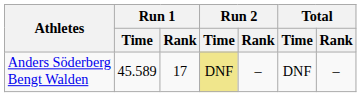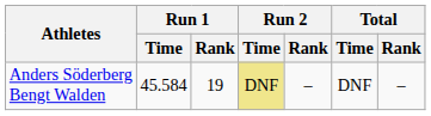Anders Söderberg Bengt Walden | Run 1 / Time: 45.589 -> 45.584
Anders Söderberg Bengt Walden | Run 1 / Rank: 17 -> 19
